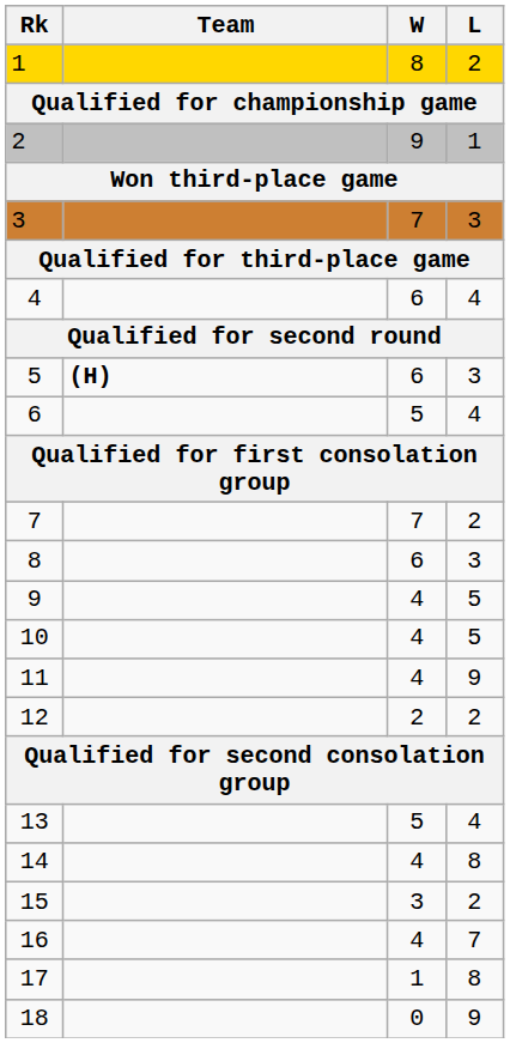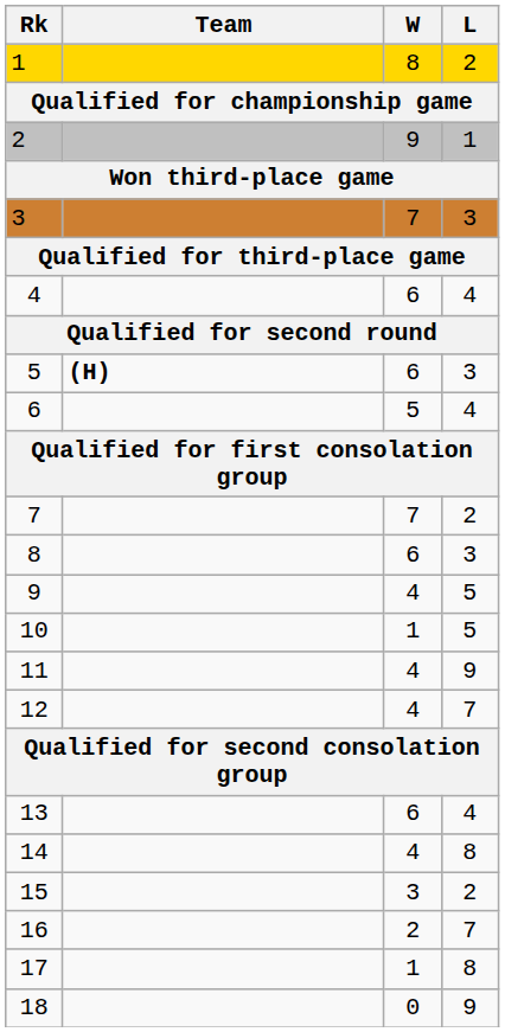10 | W: 4 -> 1
12 | W: 2 -> 4
12 | L: 2 -> 7
13 | W: 5 -> 6
16 | W: 4 -> 2
